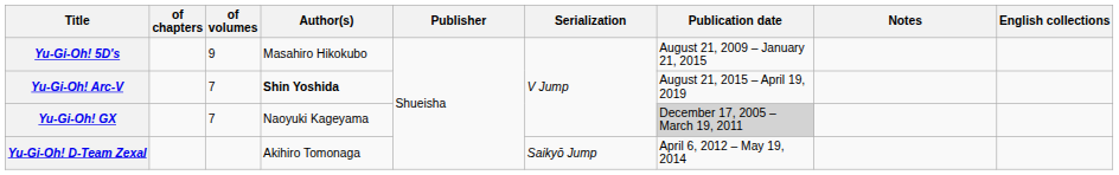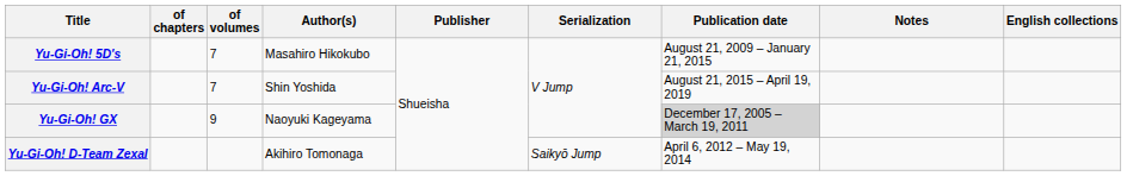Yu-Gi-Oh! 5D's | of volumes: 9 -> 7
Yu-Gi-Oh! Arc-V | Author(s): bold -> normal
Yu-Gi-Oh! GX | of volumes: 7 -> 9
